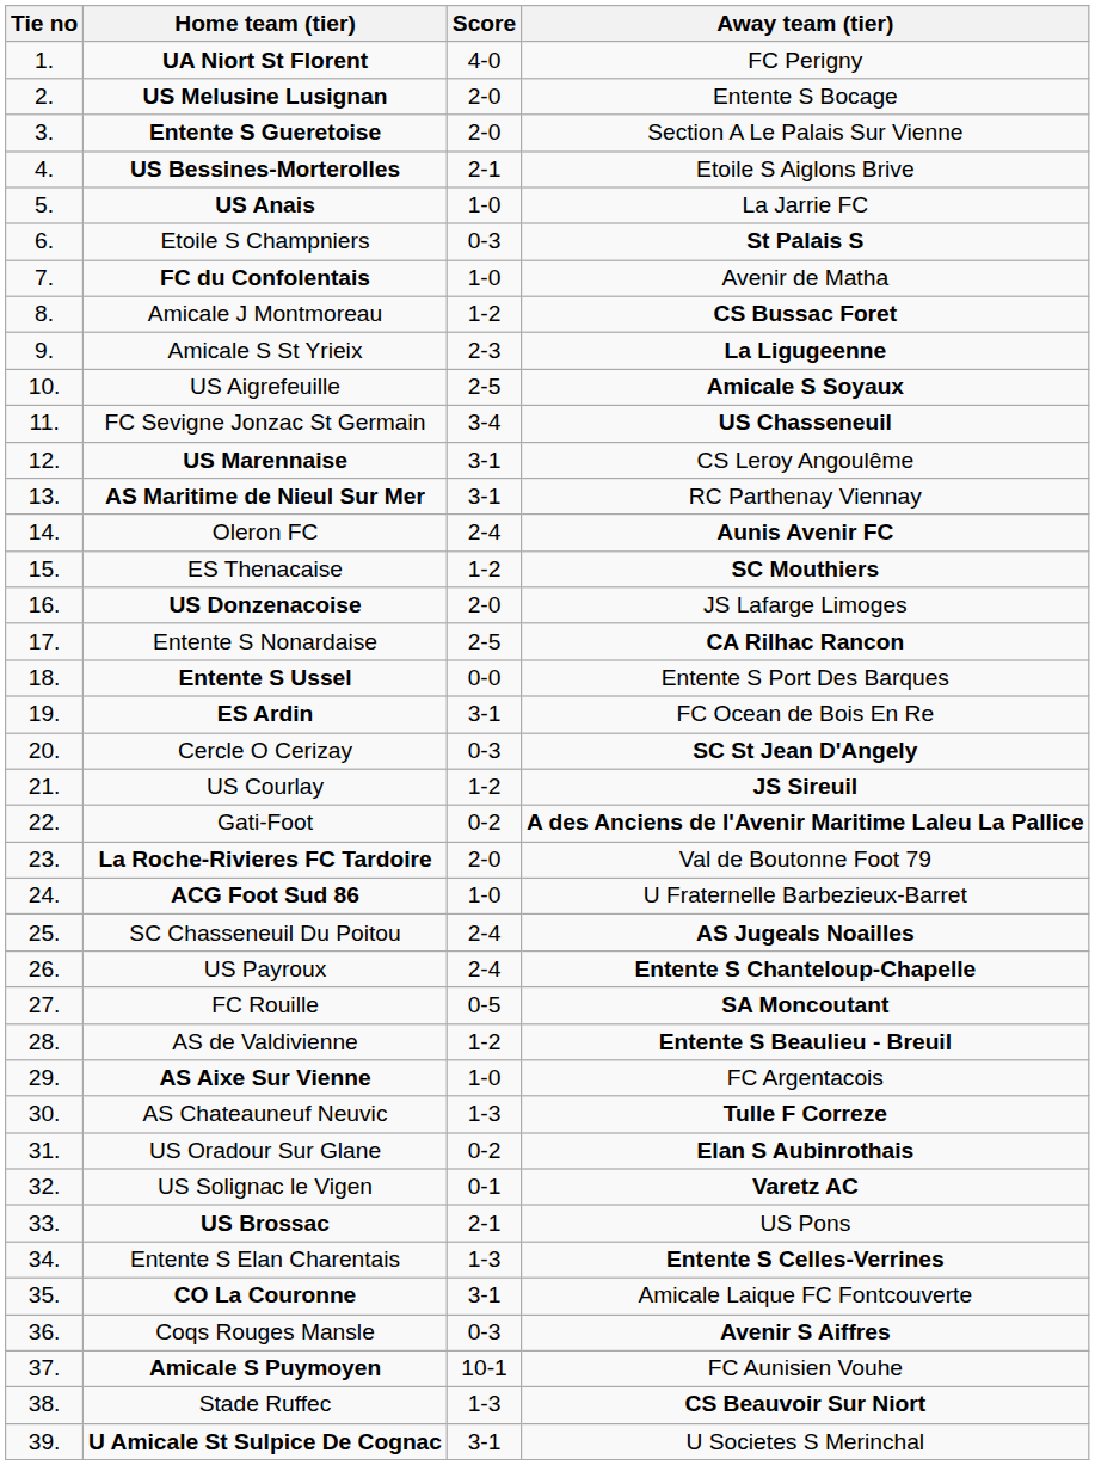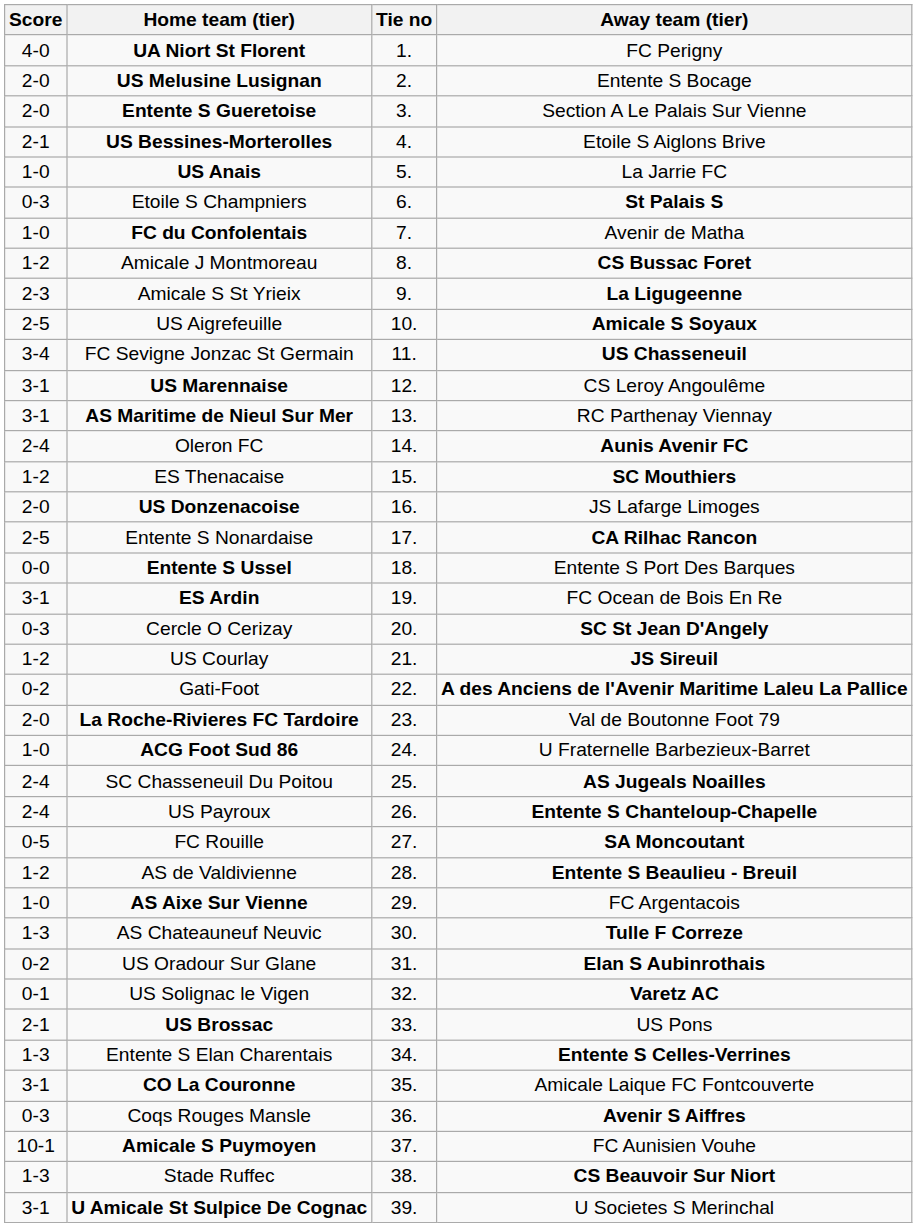columns swapped: Tie no <-> Score
